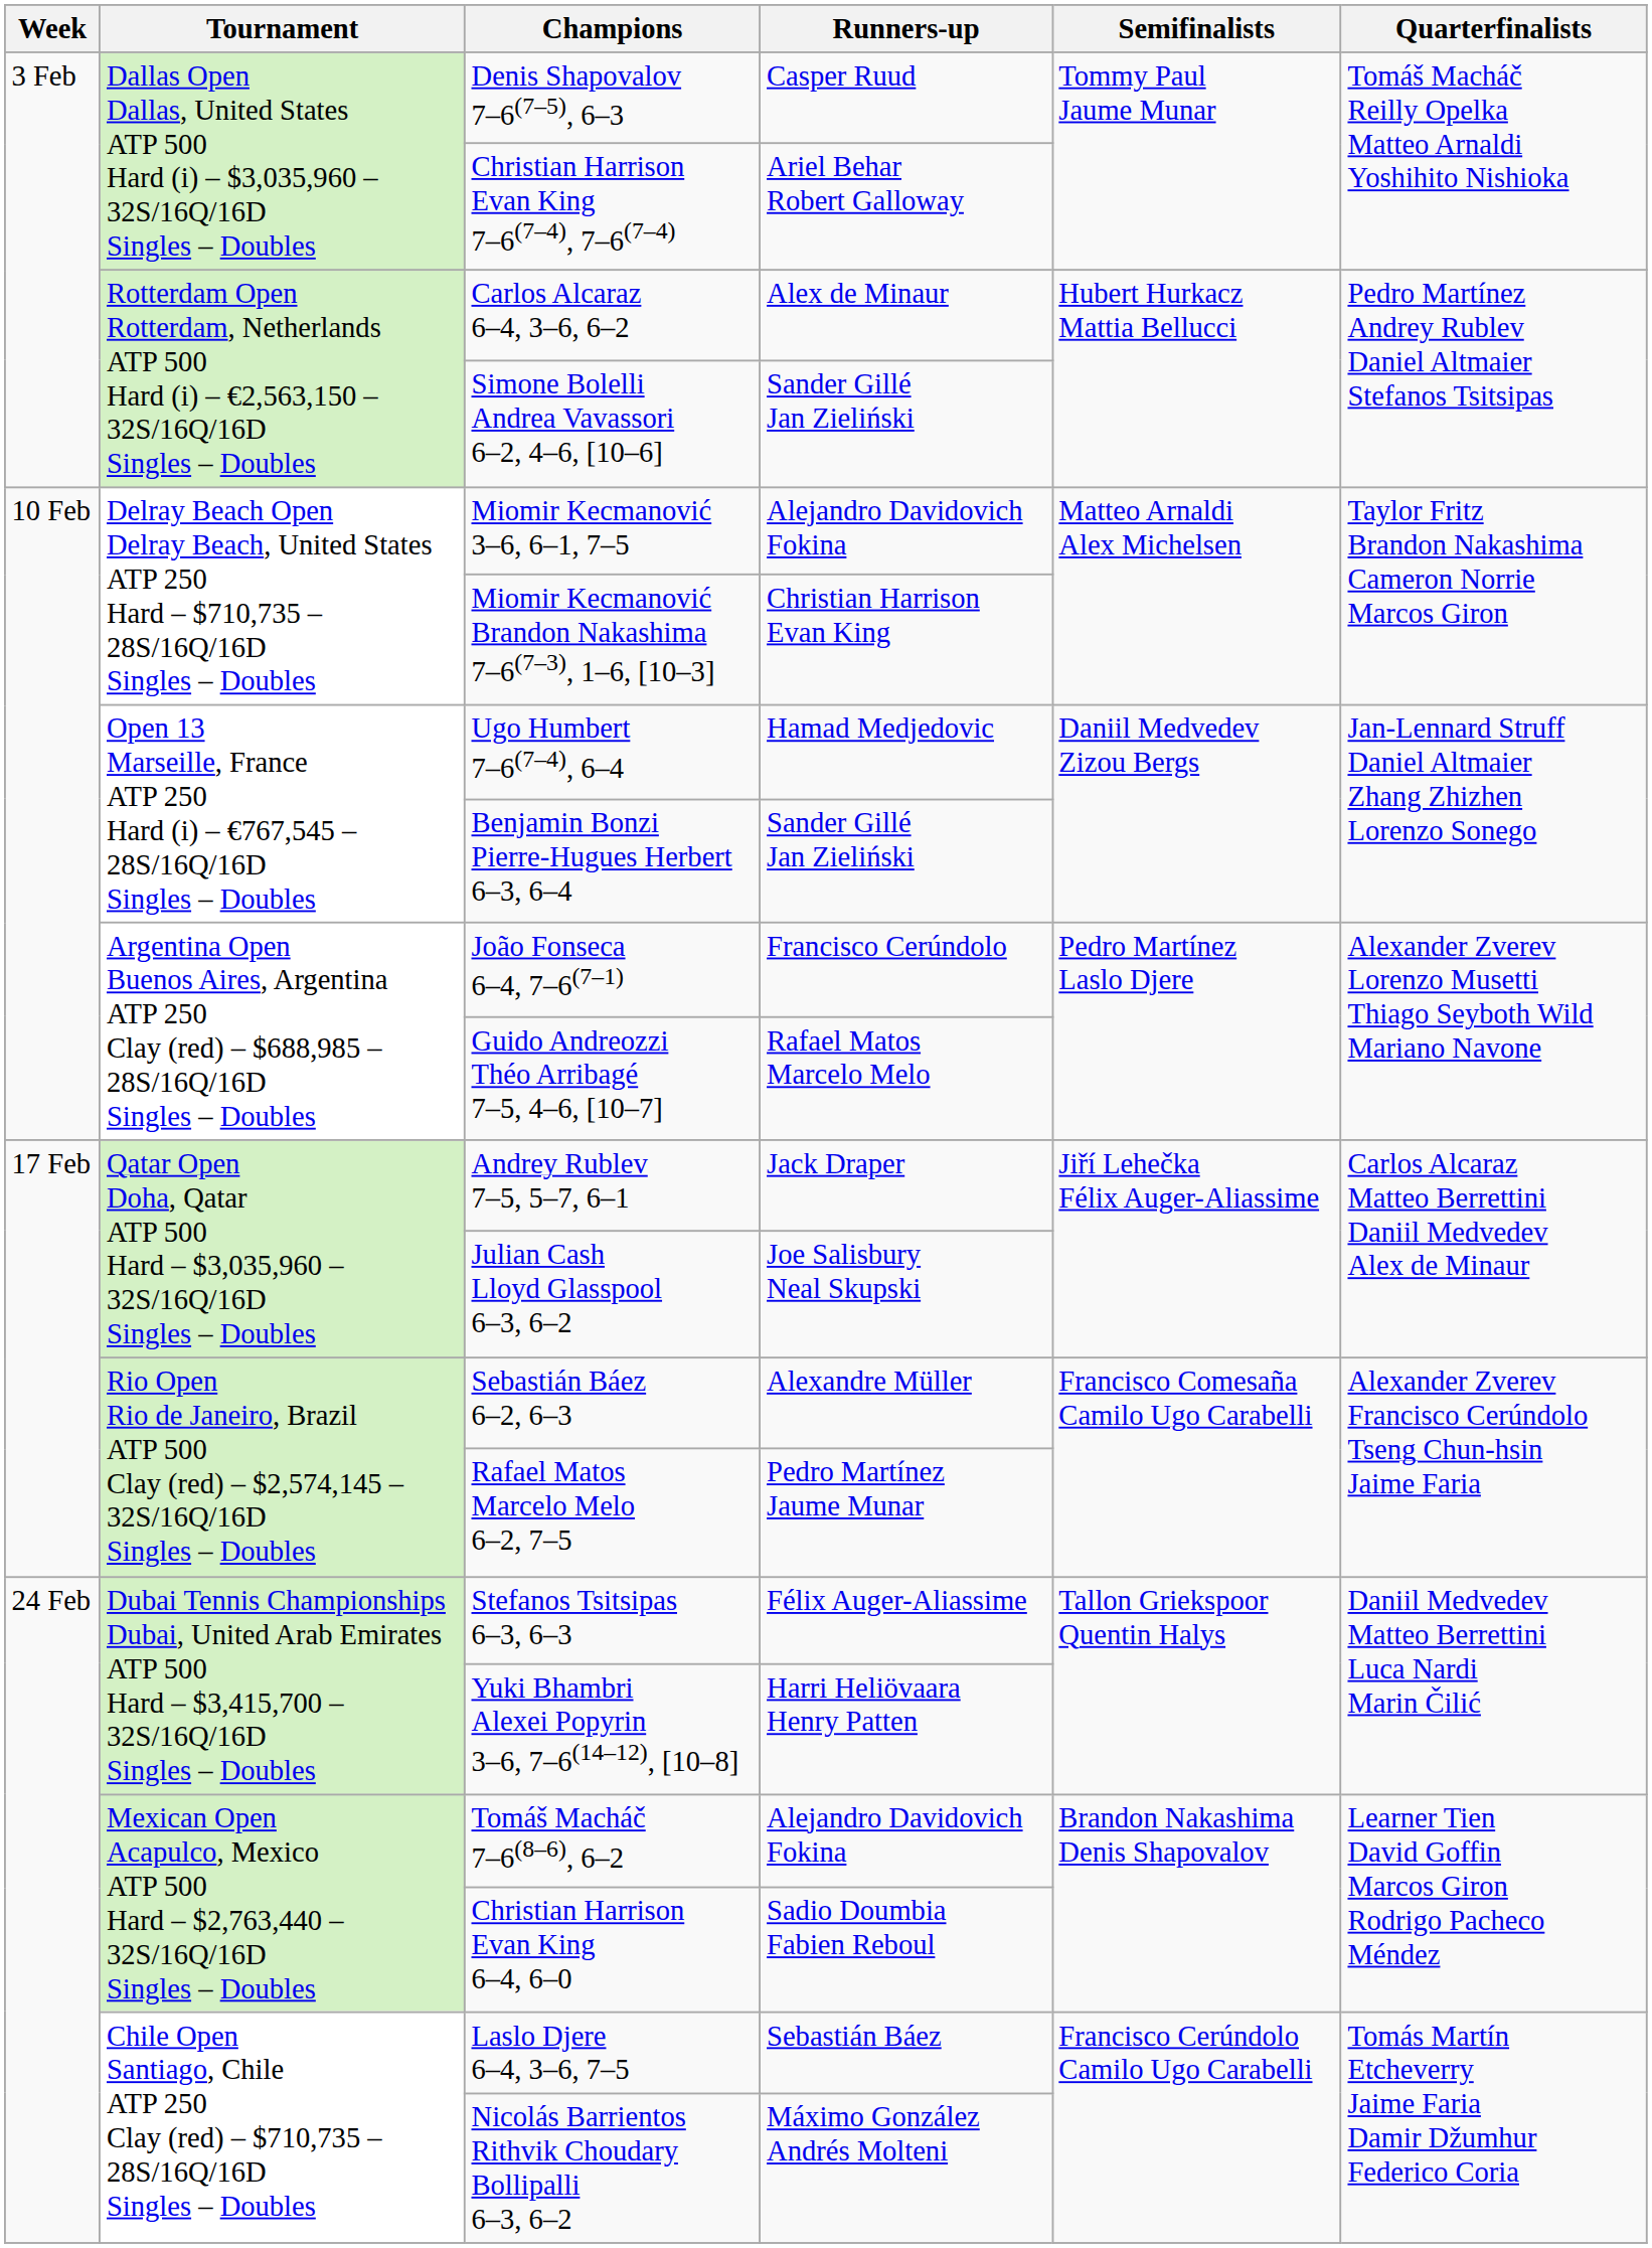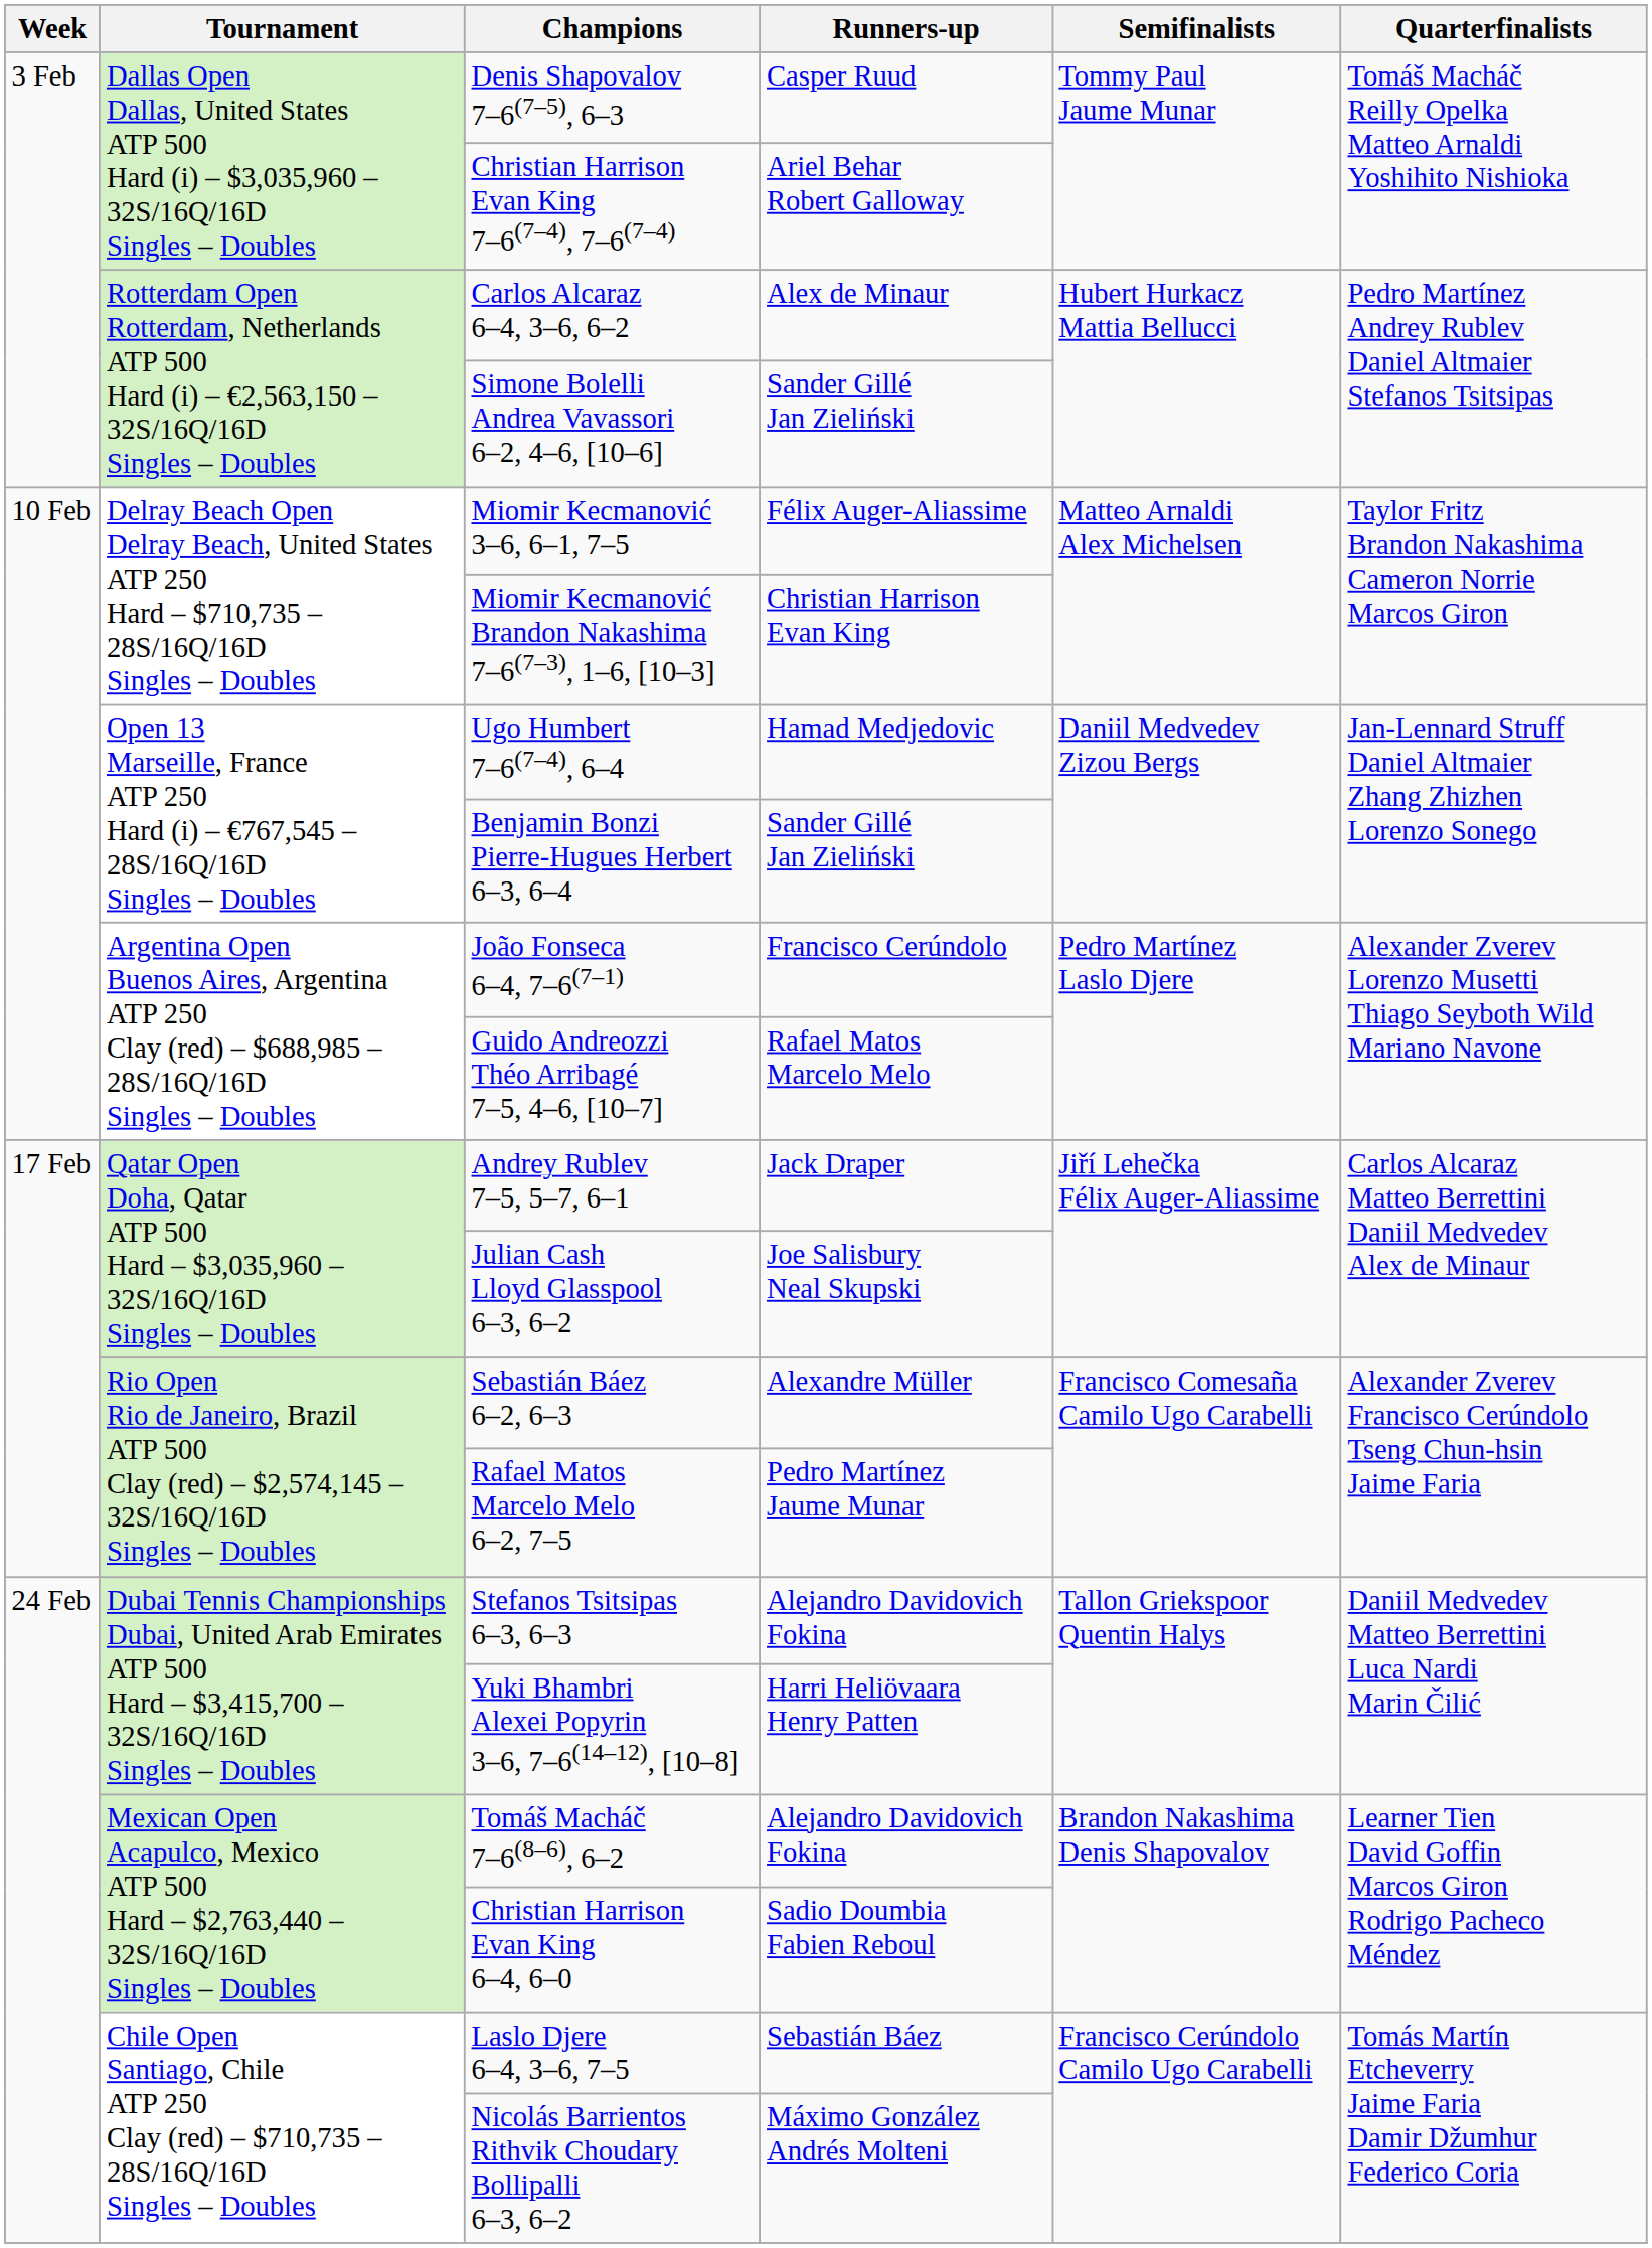Miomir Kecmanović 3–6, 6–1, 7–5 | Runners-up: Alejandro Davidovich Fokina -> Félix Auger-Aliassime
Stefanos Tsitsipas 6–3, 6–3 | Runners-up: Félix Auger-Aliassime -> Alejandro Davidovich Fokina
